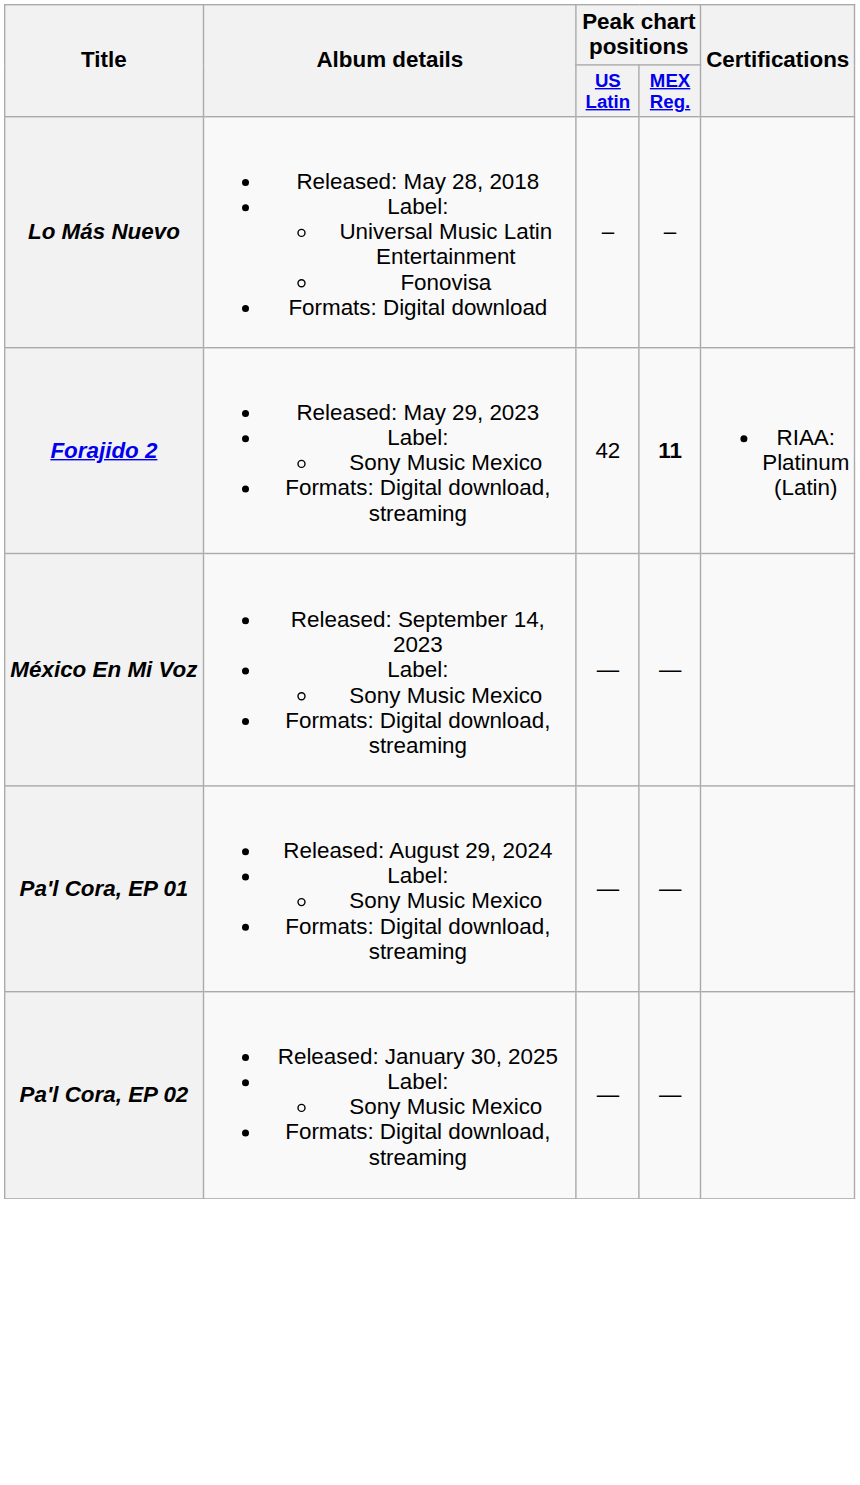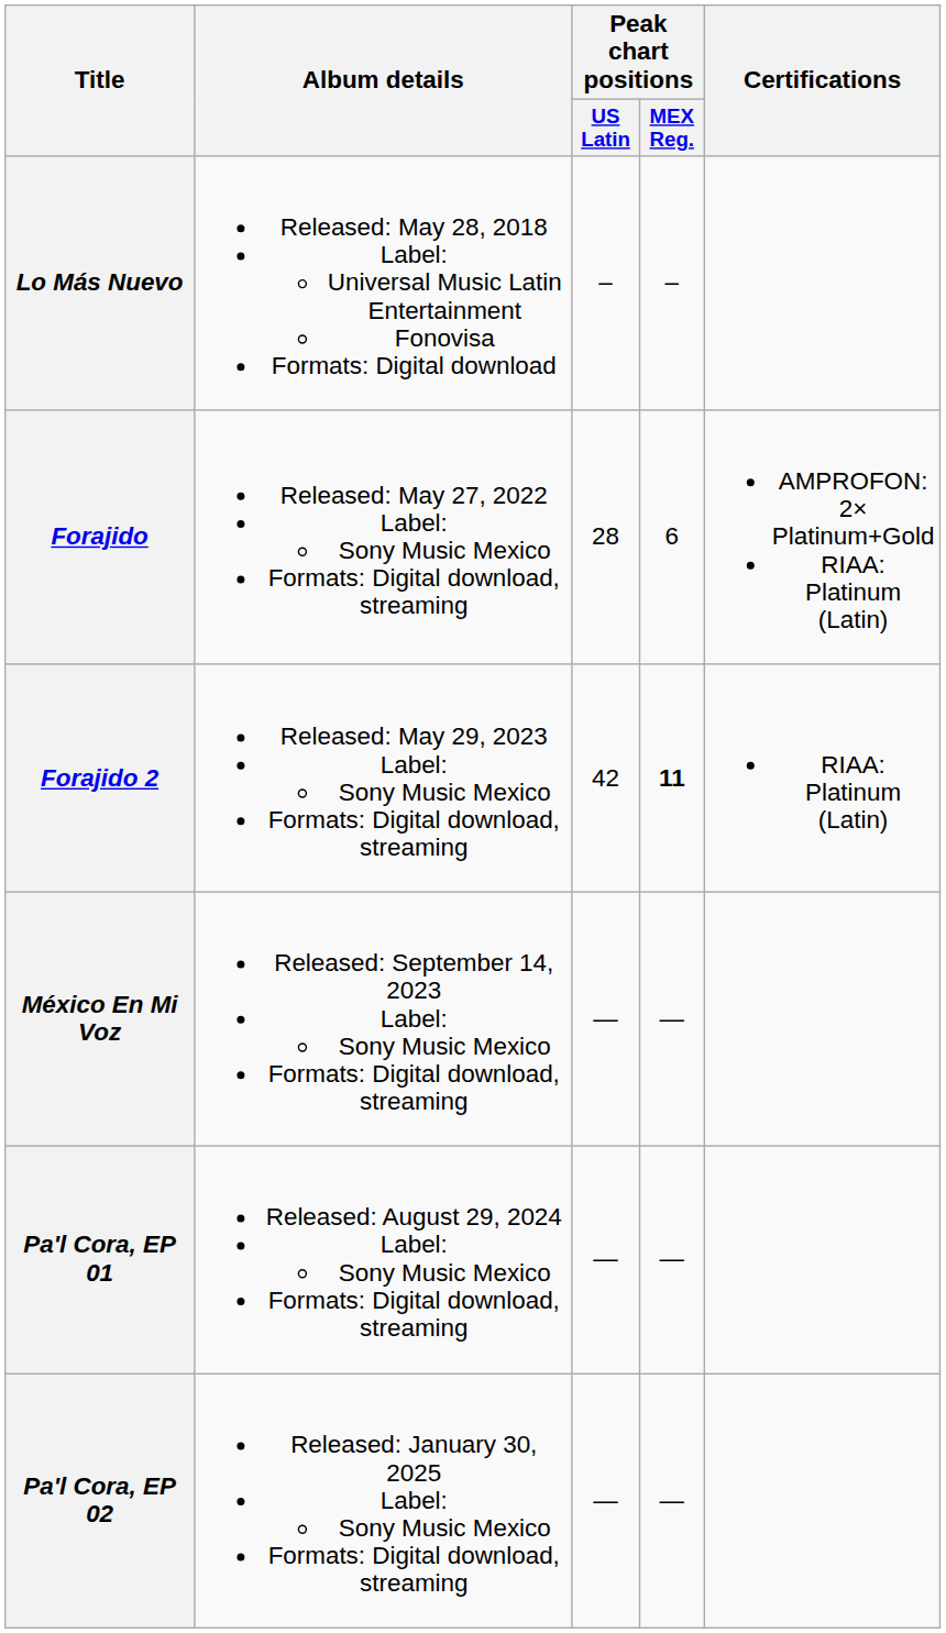+ row: Forajido | Released: May 27, 2022 Label: Sony Music Mexico Formats: Digital download, streaming | 28 | 6 | AMPROFON: 2× Platinum+Gold RIAA: Platinum (Latin)
